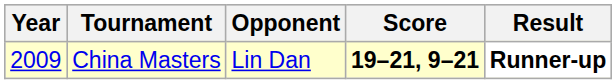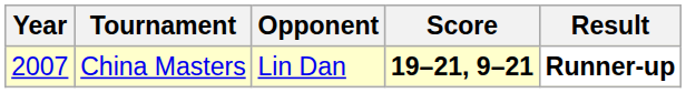China Masters | Year: 2009 -> 2007
